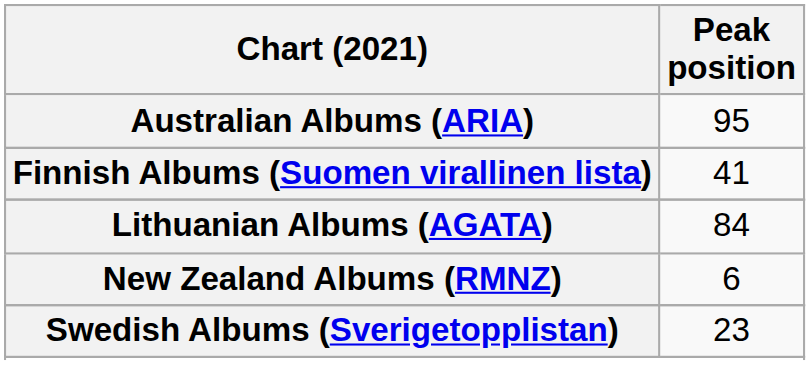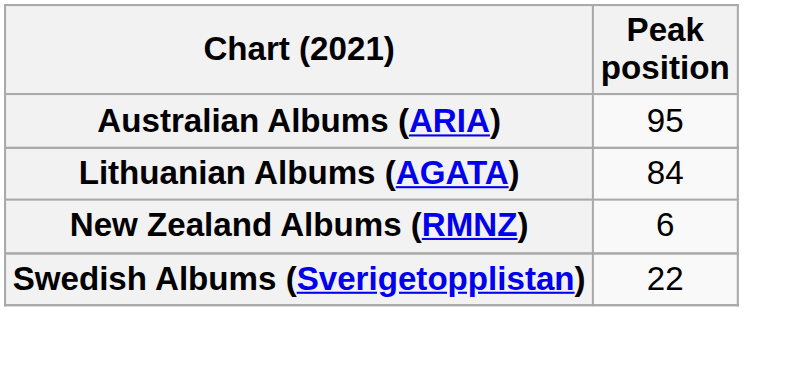- row: Finnish Albums (Suomen virallinen lista) | 41
Swedish Albums (Sverigetopplistan) | Peak position: 23 -> 22
